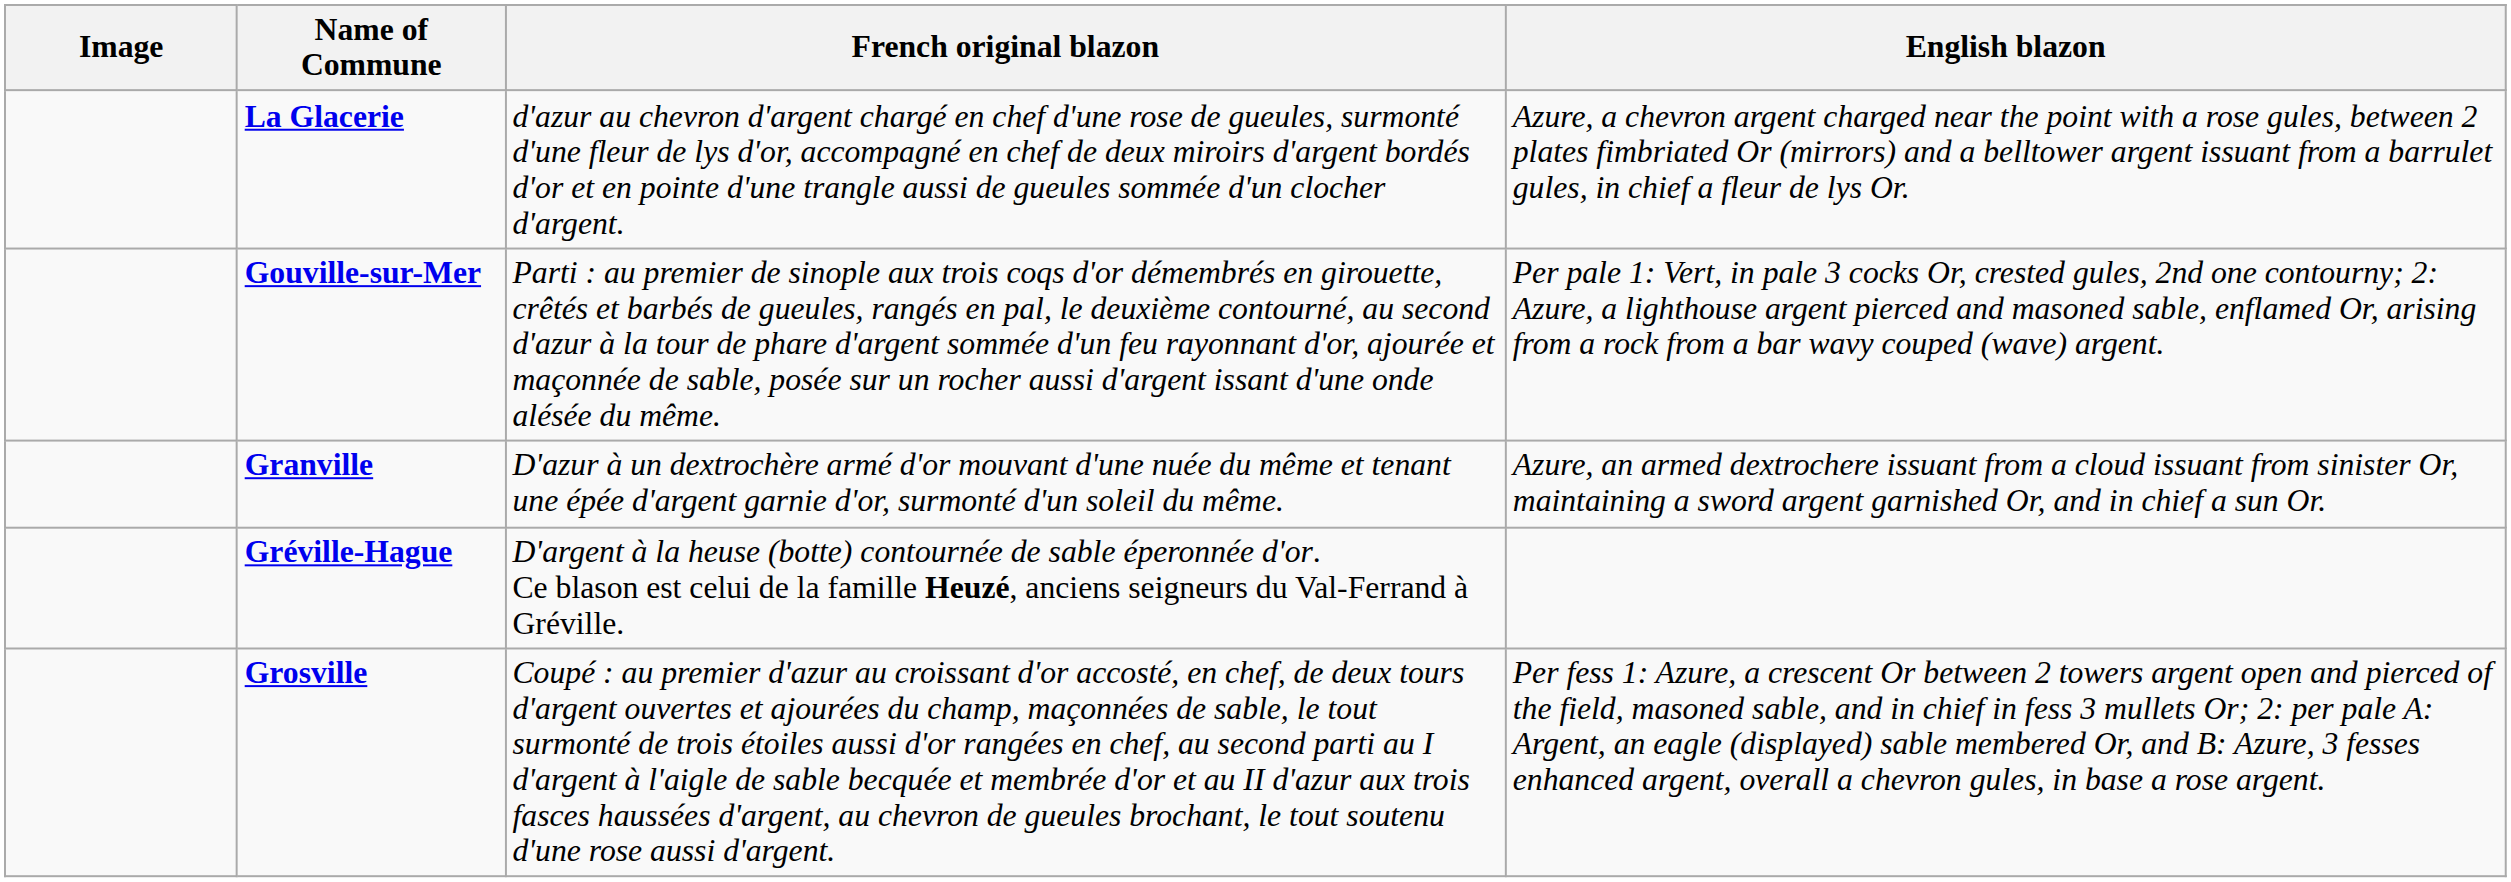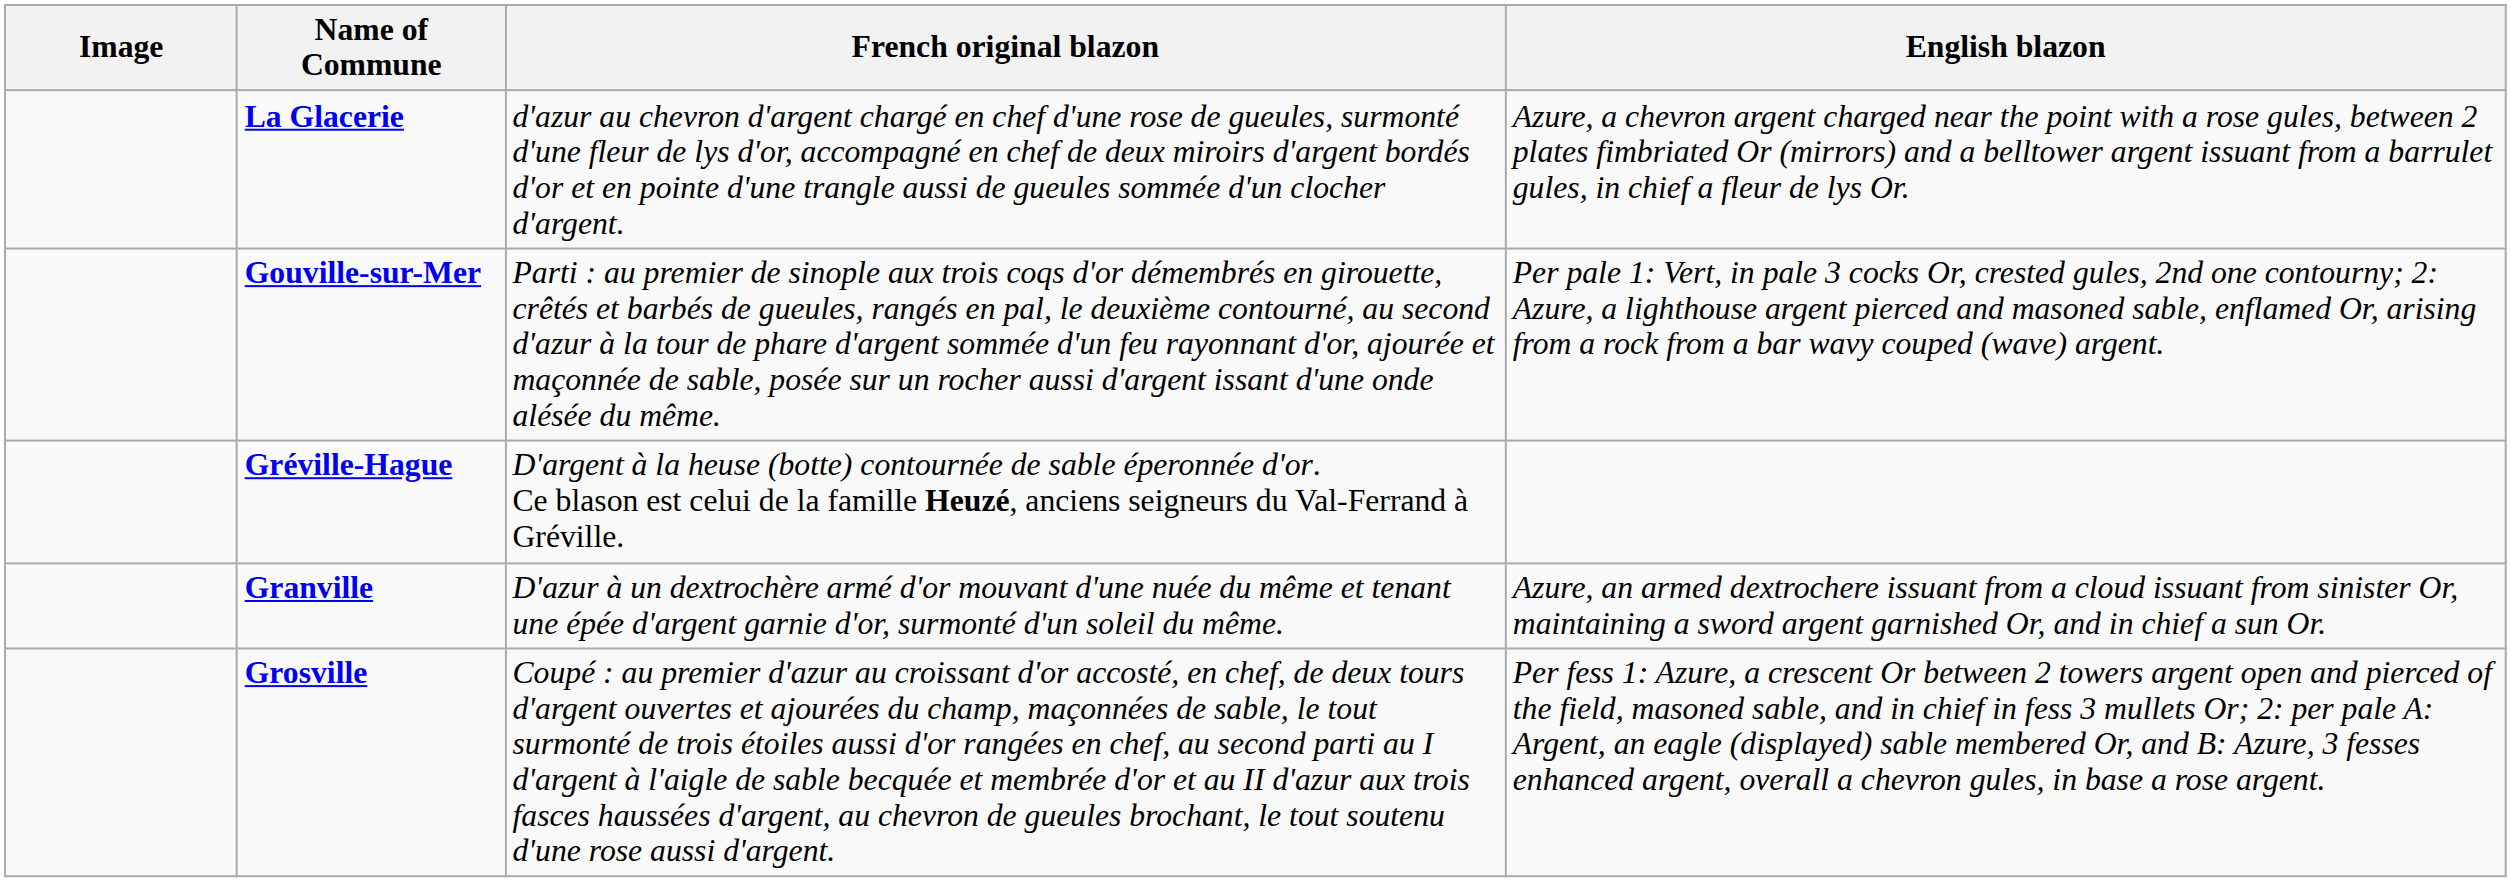rows swapped: Granville <-> Gréville-Hague
